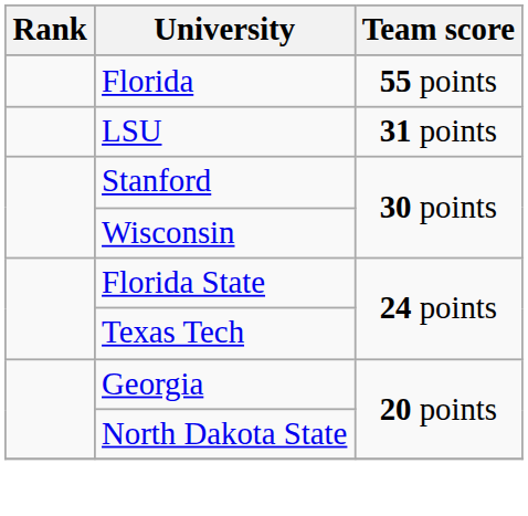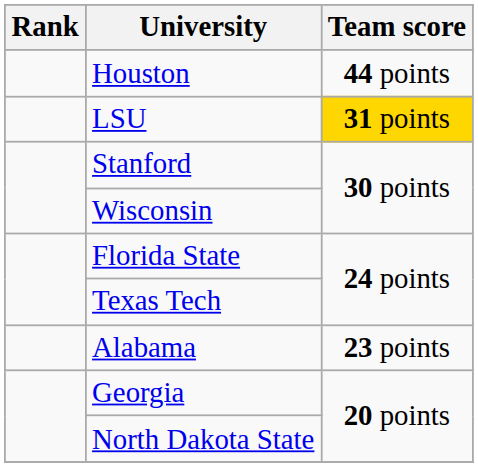- row: Florida | 55 points
+ row: Houston | 44 points
LSU | Team score: no background -> gold background
+ row: Alabama | 23 points
